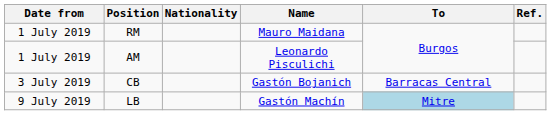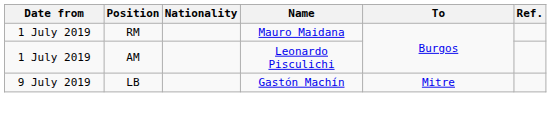- row: 3 July 2019 | CB | Gastón Bojanich | Barracas Central
LB | To: lightblue background -> no background
